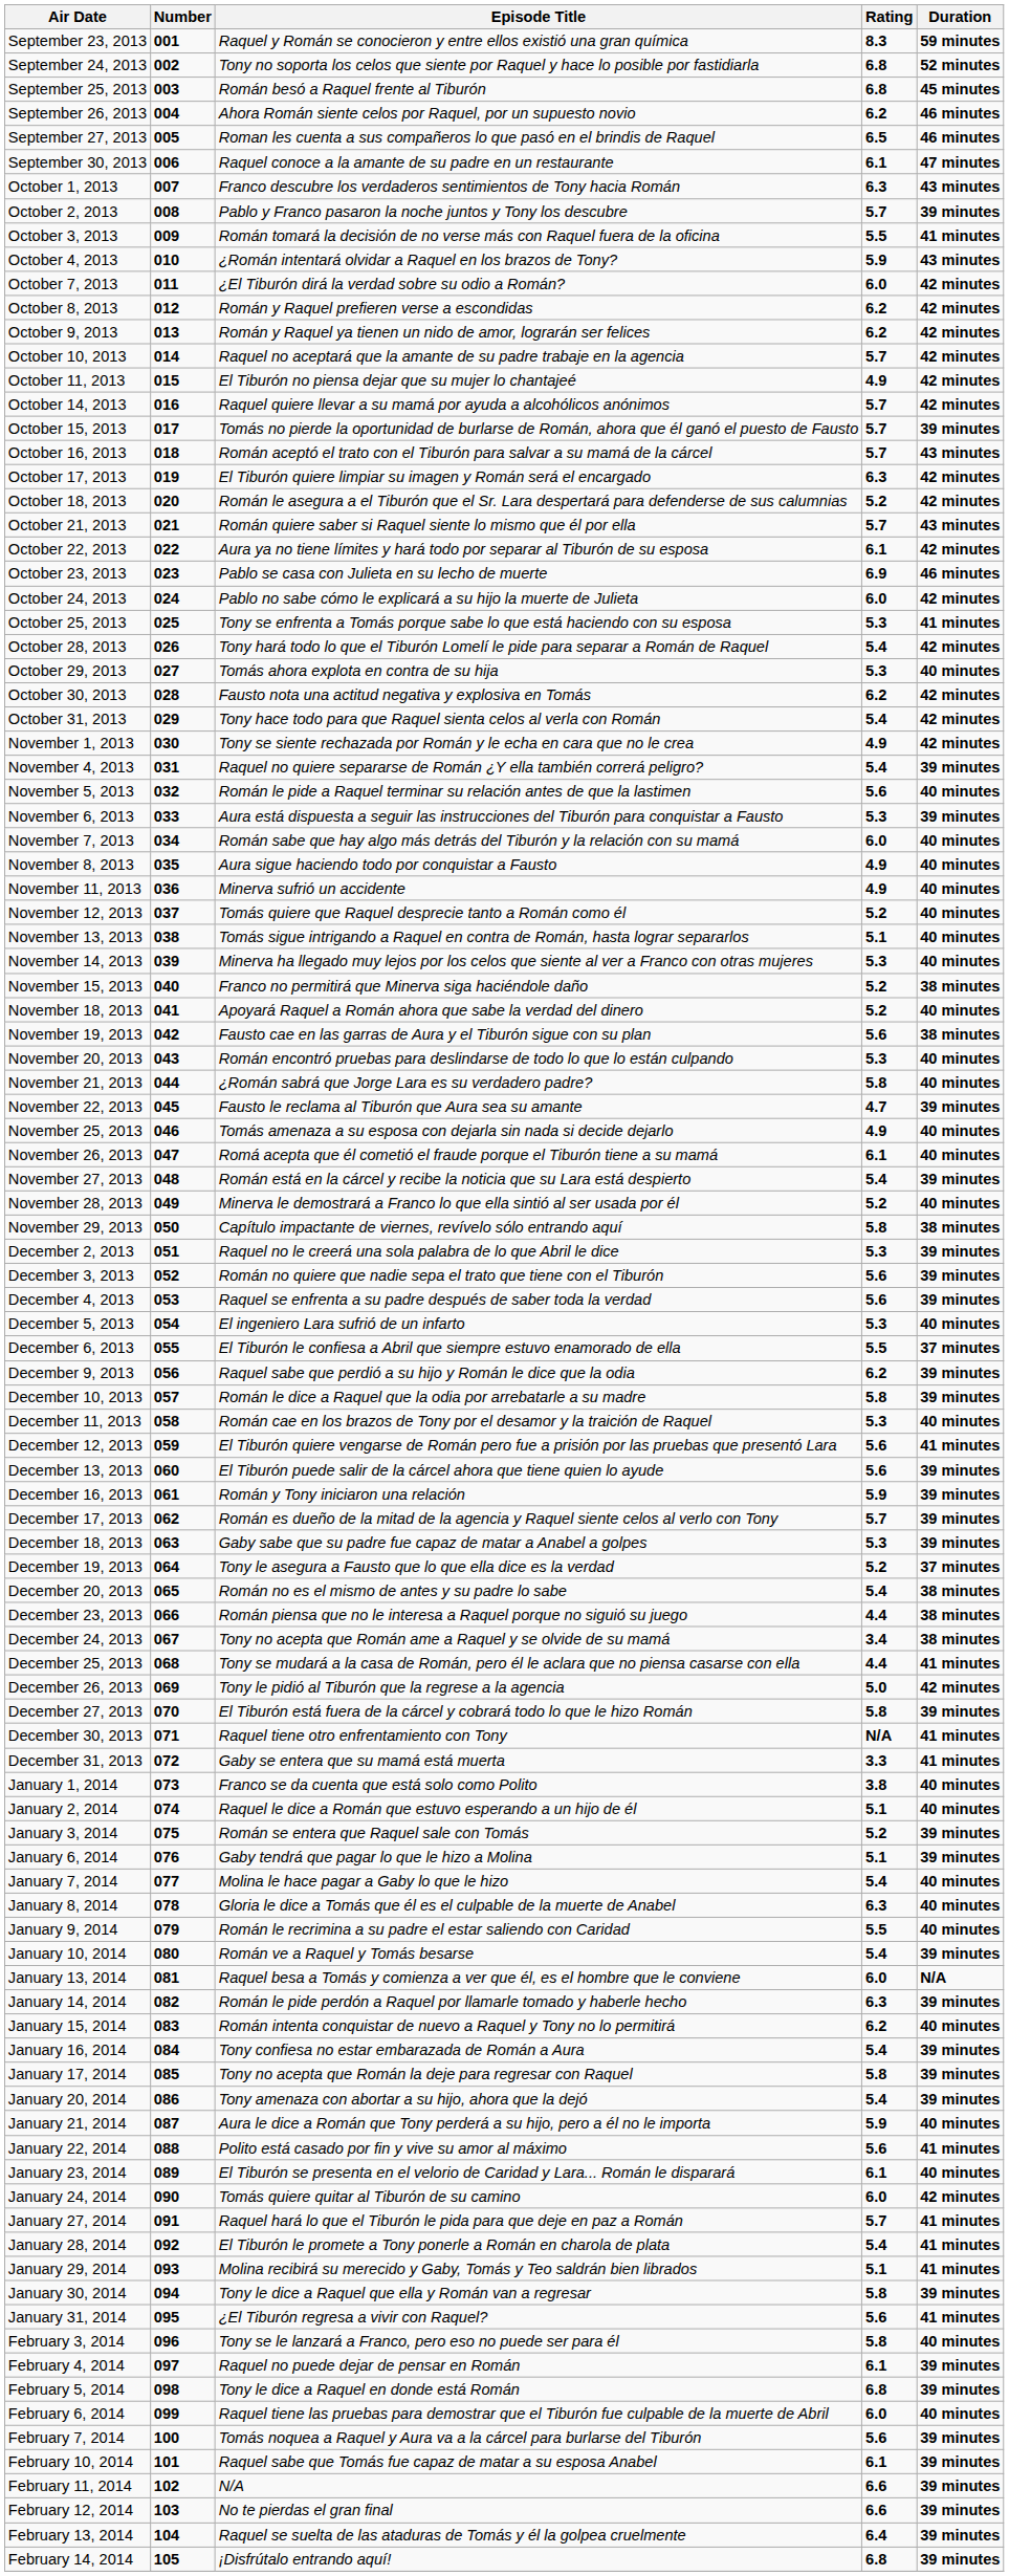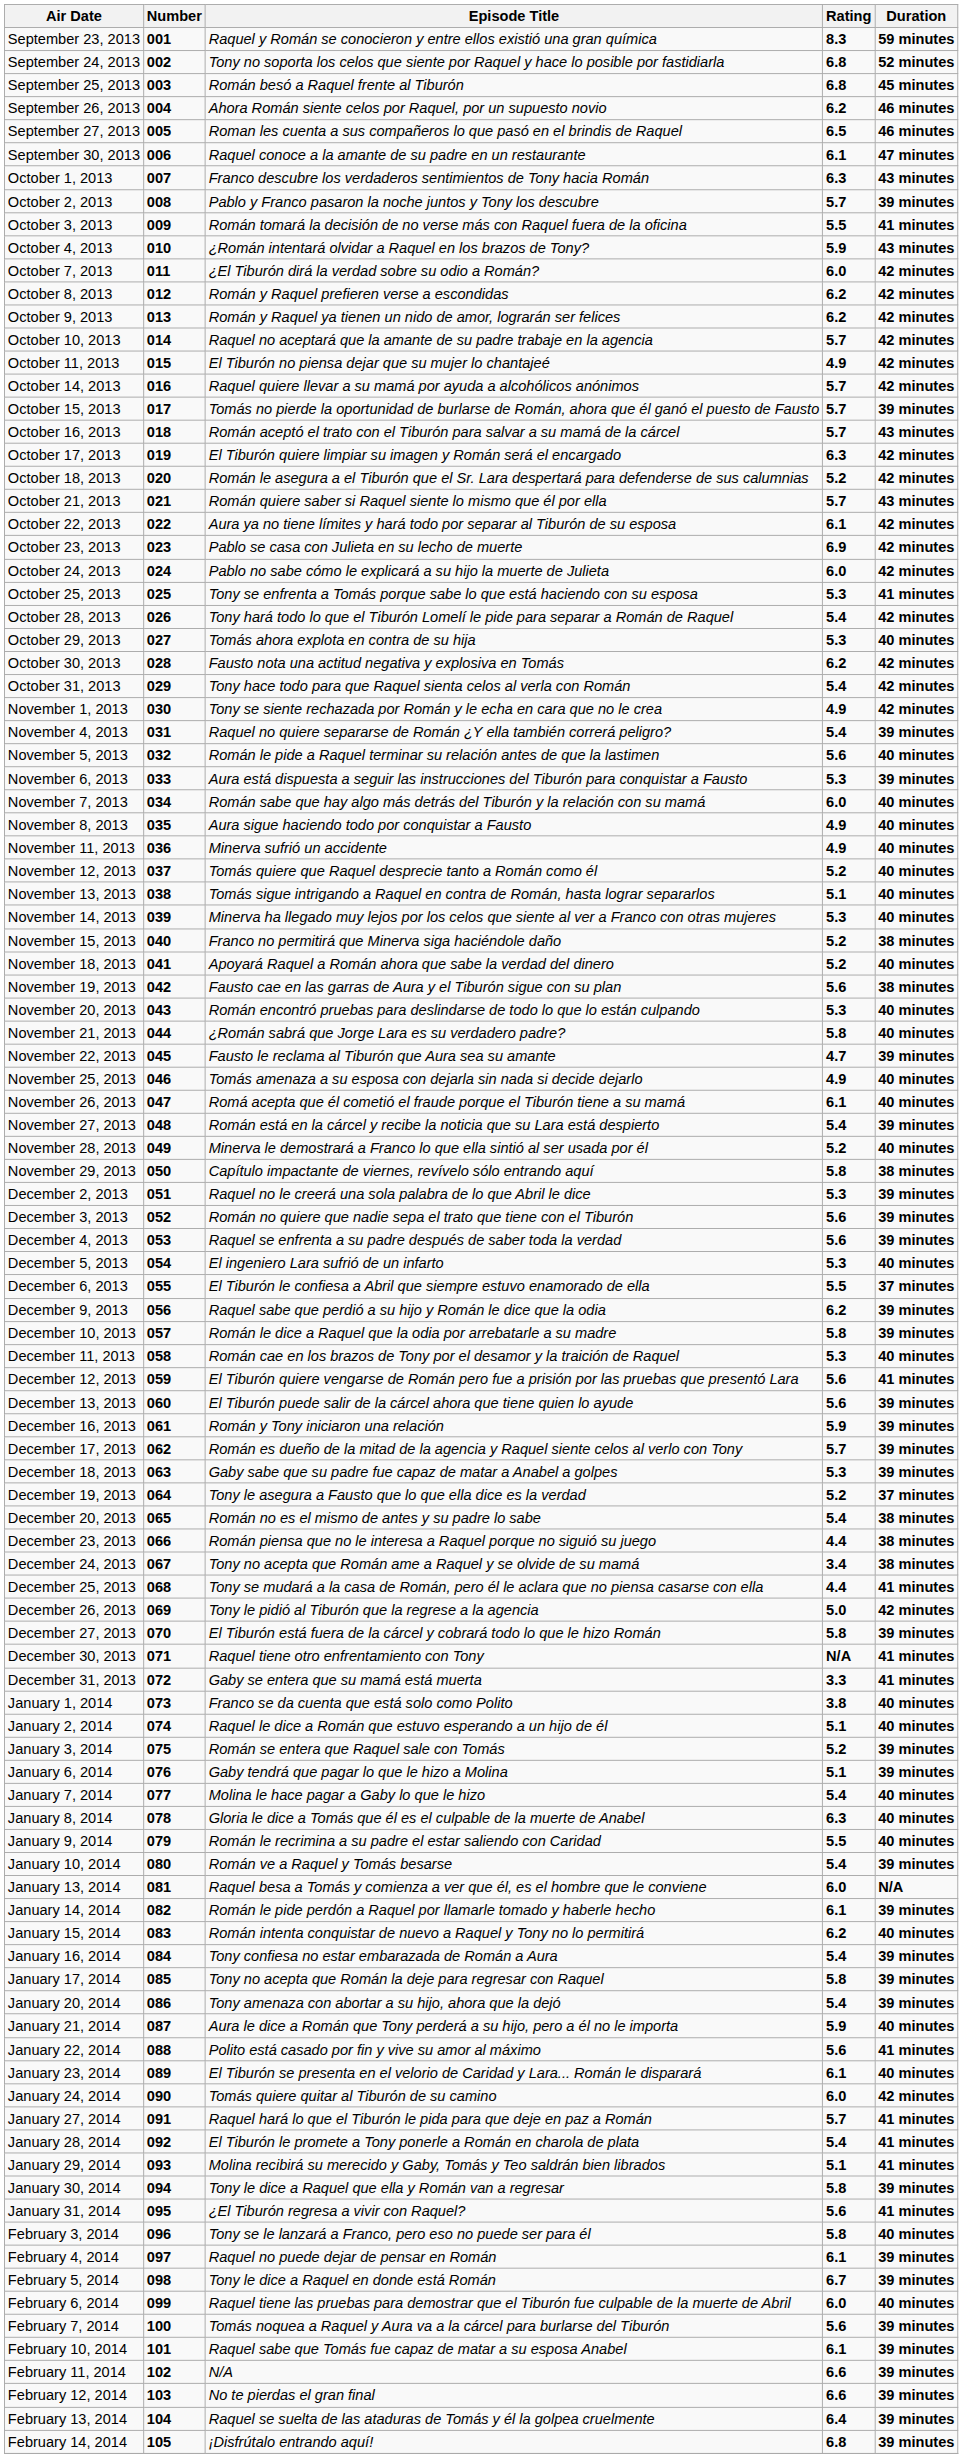October 23, 2013 | Duration: 46 minutes -> 42 minutes
January 14, 2014 | Rating: 6.3 -> 6.1
February 5, 2014 | Rating: 6.8 -> 6.7
